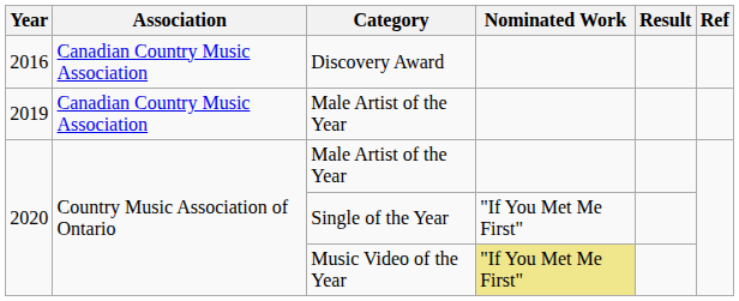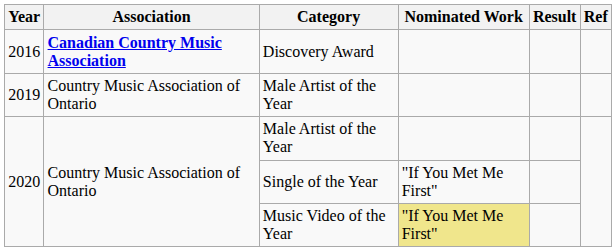Discovery Award | Association: normal -> bold
2019 / Male Artist of the Year | Association: Canadian Country Music Association -> Country Music Association of Ontario
